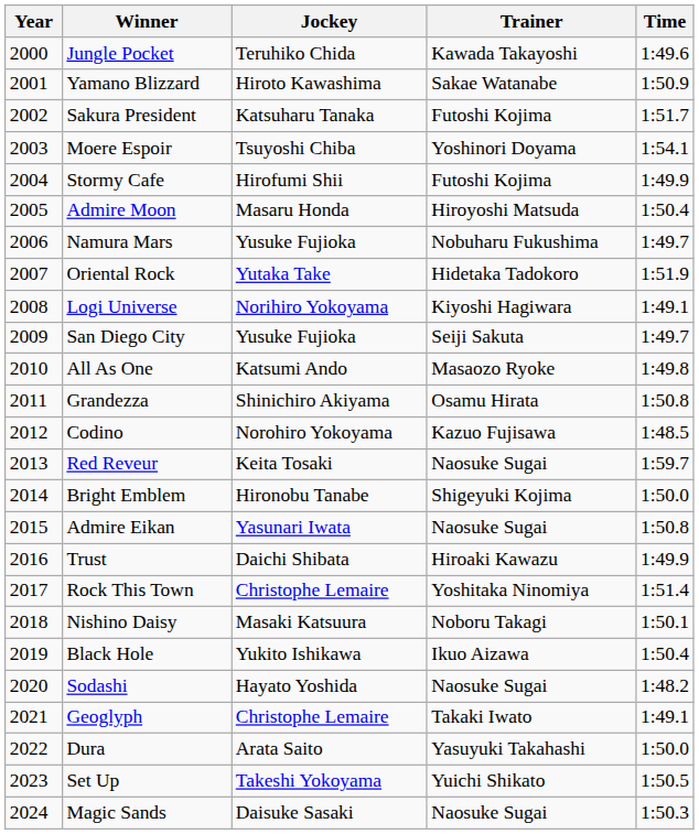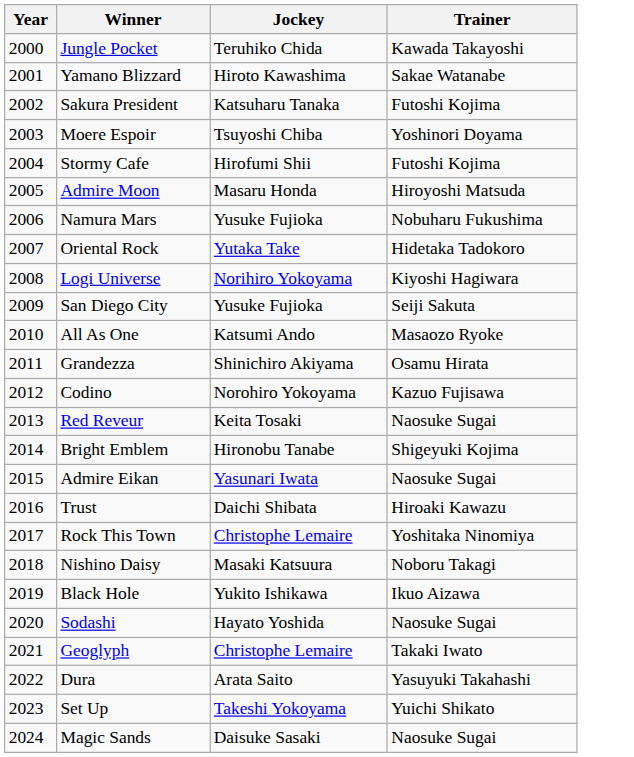- column: Time | 1:49.6 | 1:50.9 | 1:51.7 | 1:54.1 | 1:49.9 | 1:50.4 | 1:49.7 | 1:51.9 | 1:49.1 | 1:49.7 | 1:49.8 | 1:50.8 | 1:48.5 | 1:59.7 | 1:50.0 | 1:50.8 | 1:49.9 | 1:51.4 | 1:50.1 | 1:50.4 | 1:48.2 | 1:49.1 | 1:50.0 | 1:50.5 | 1:50.3
